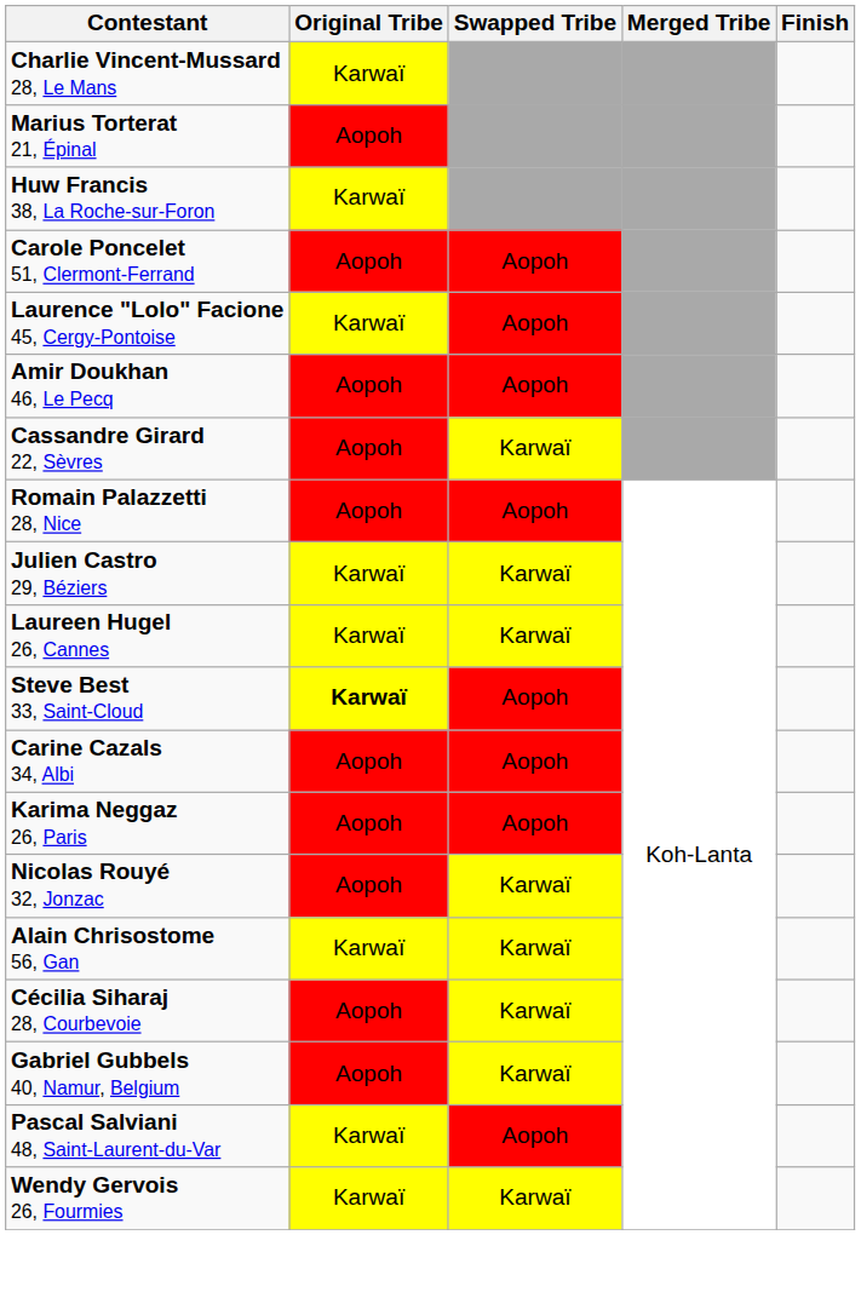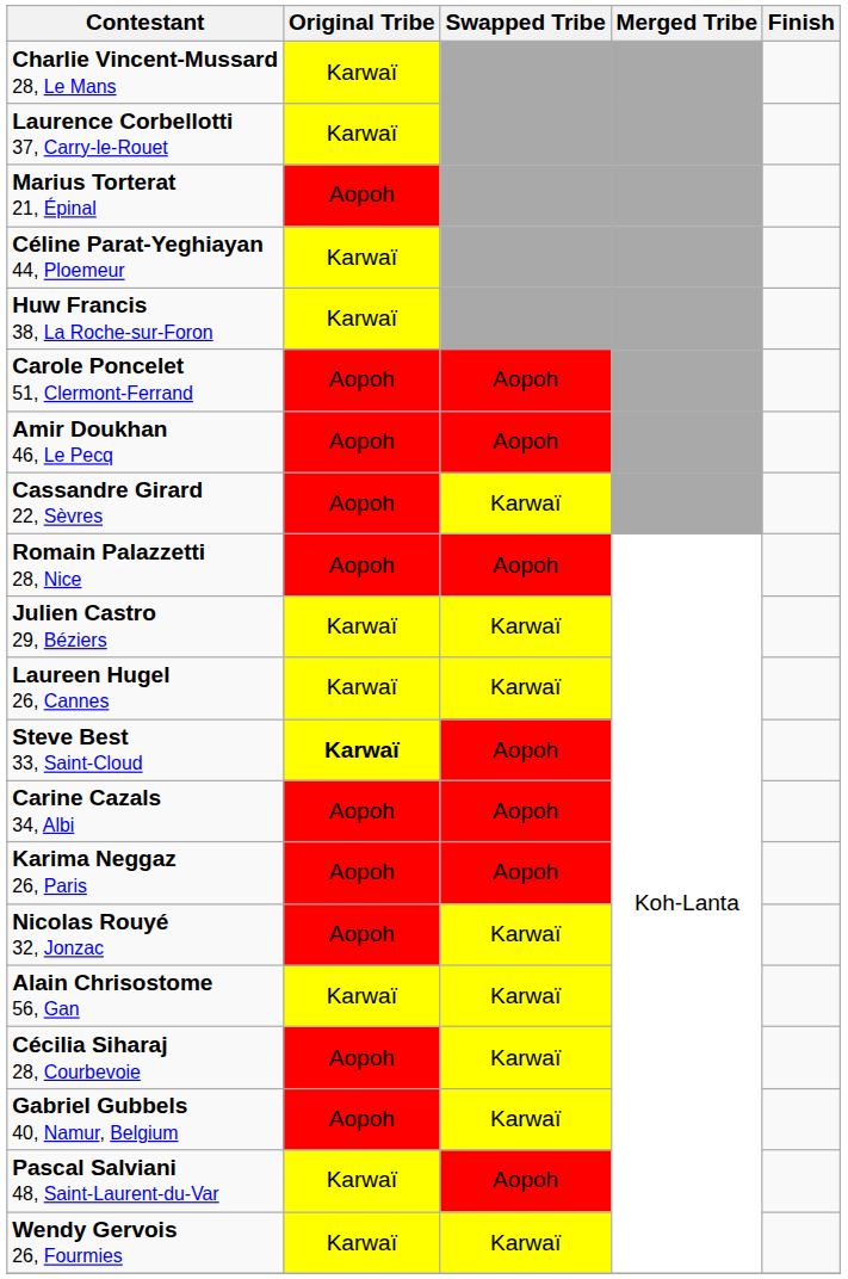+ row: Laurence Corbellotti 37, Carry-le-Rouet | Karwaï
+ row: Céline Parat-Yeghiayan 44, Ploemeur | Karwaï
- row: Laurence "Lolo" Facione 45, Cergy-Pontoise | Karwaï | Aopoh
